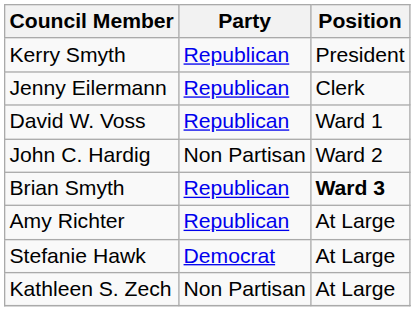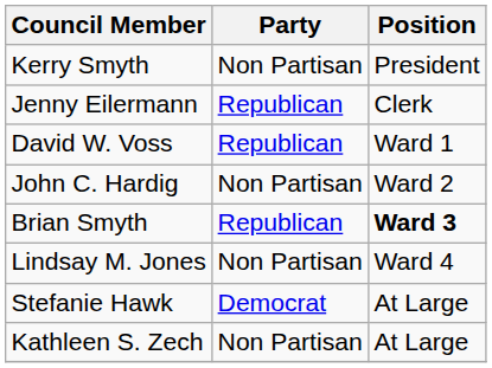Kerry Smyth | Party: Republican -> Non Partisan
+ row: Lindsay M. Jones | Non Partisan | Ward 4
- row: Amy Richter | Republican | At Large
